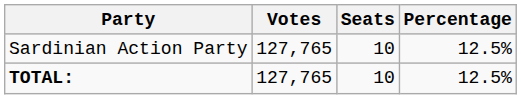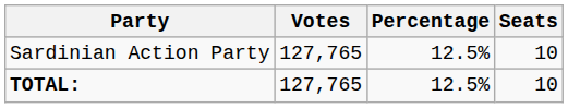columns swapped: Percentage <-> Seats
